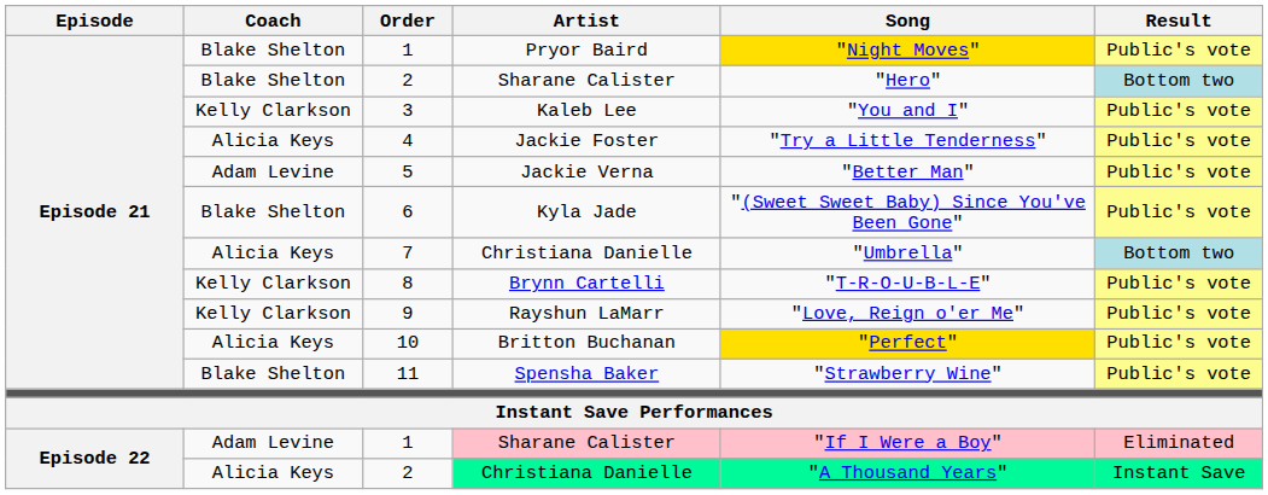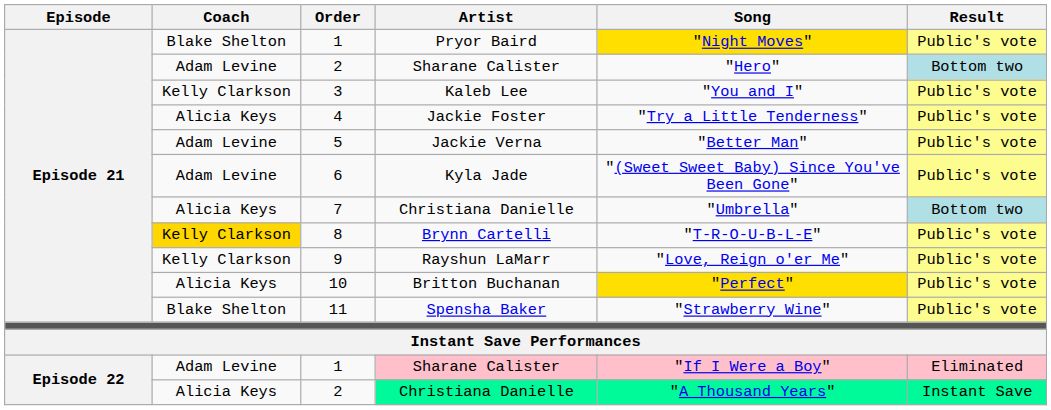2 / Sharane Calister | Coach: Blake Shelton -> Adam Levine
6 | Coach: Blake Shelton -> Adam Levine
8 | Coach: no background -> gold background
